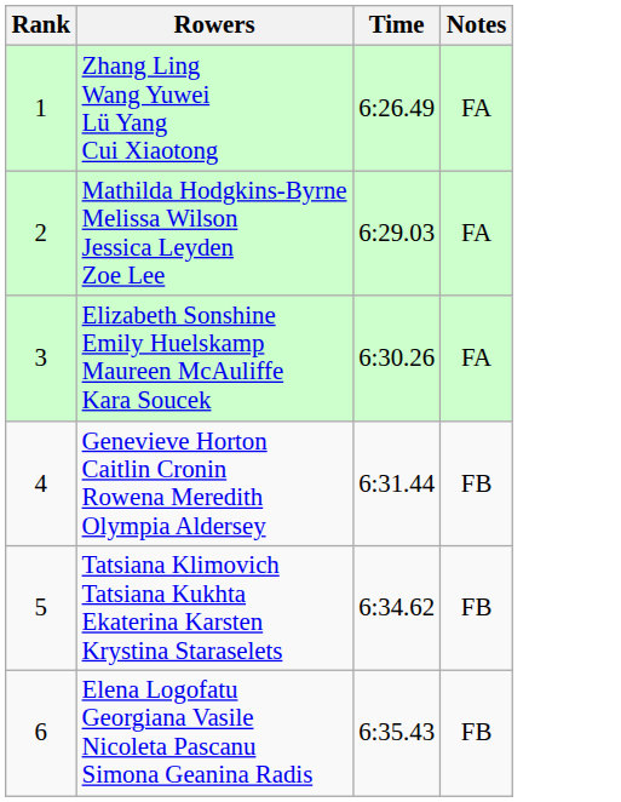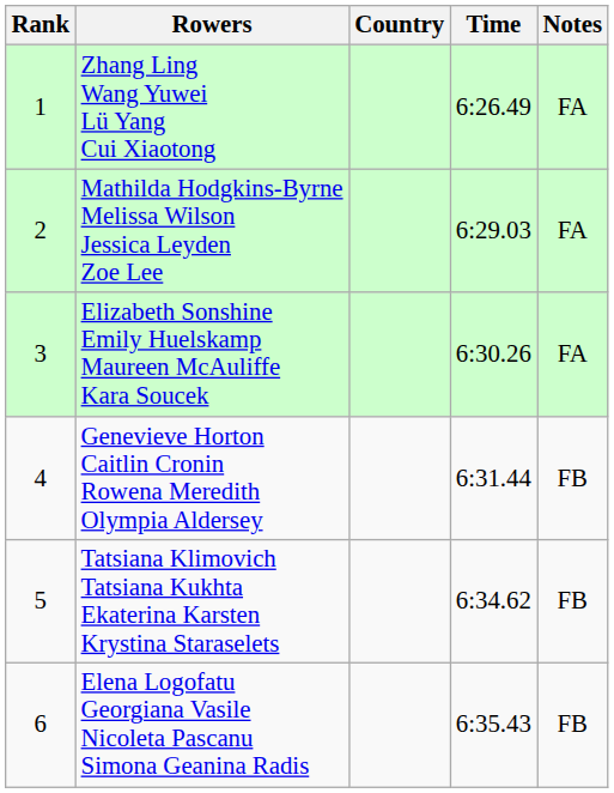+ column: Country
